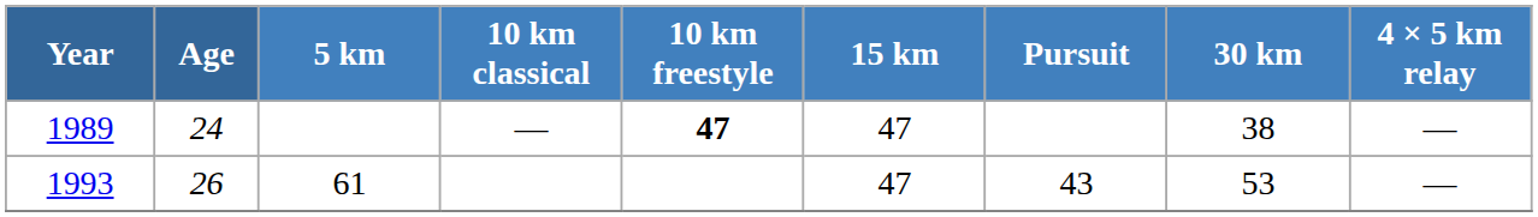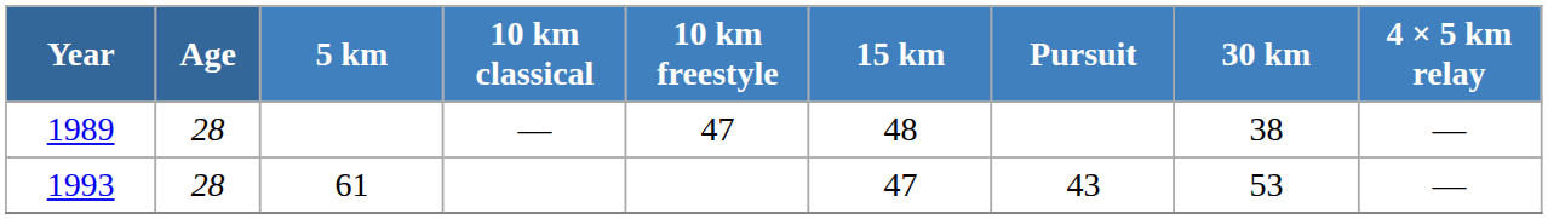1989 | Age: 24 -> 28
1989 | 10 km freestyle: bold -> normal
1989 | 15 km: 47 -> 48
1993 | Age: 26 -> 28
